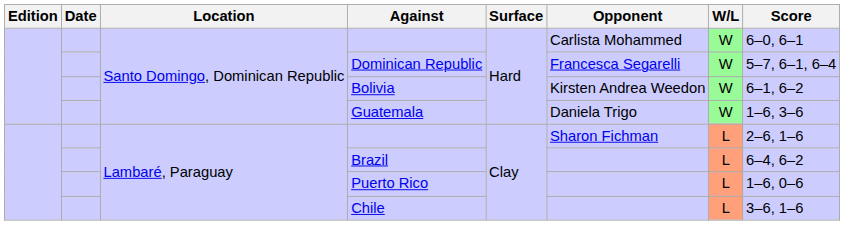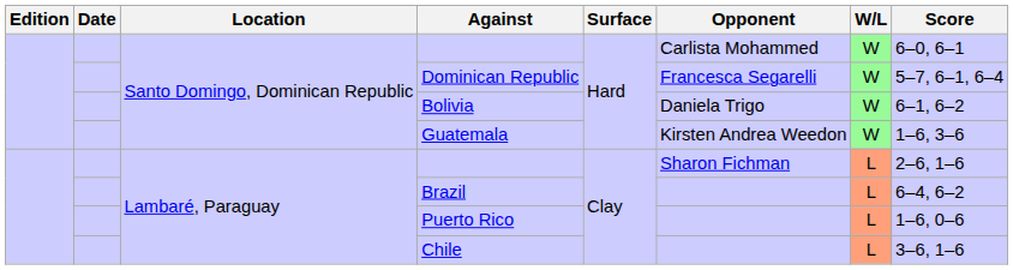Bolivia | Opponent: Kirsten Andrea Weedon -> Daniela Trigo
Guatemala | Opponent: Daniela Trigo -> Kirsten Andrea Weedon
